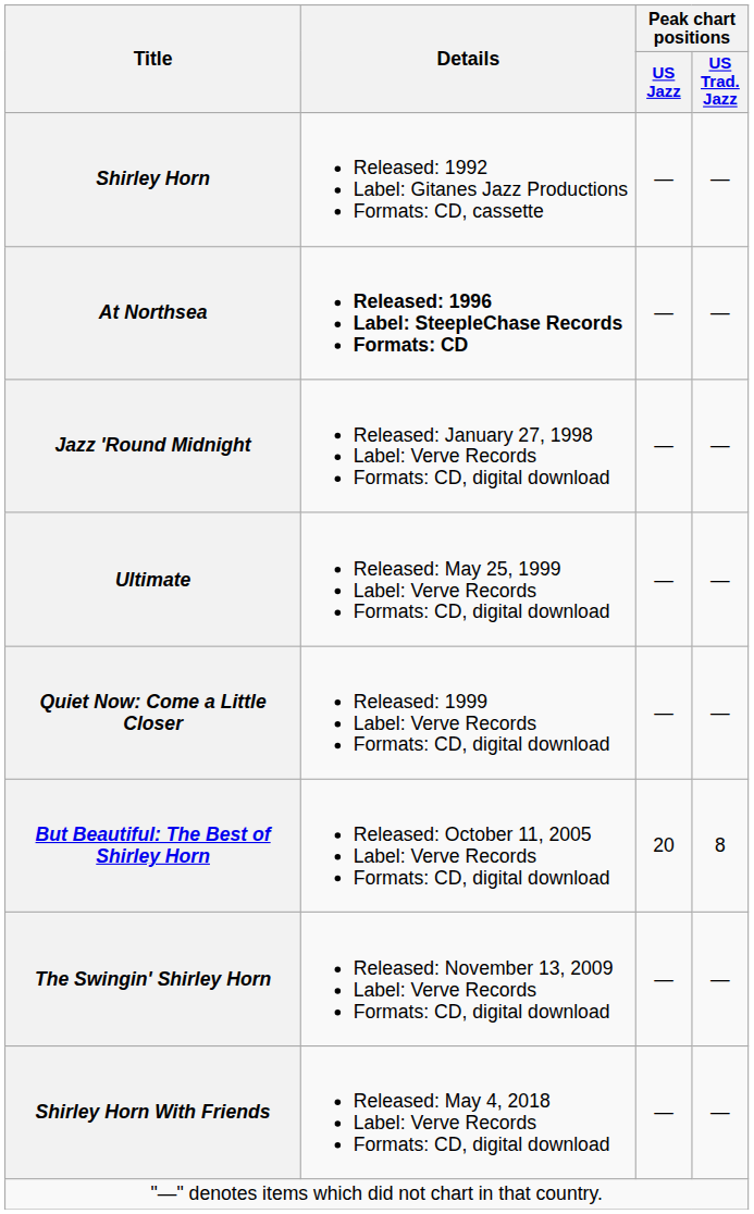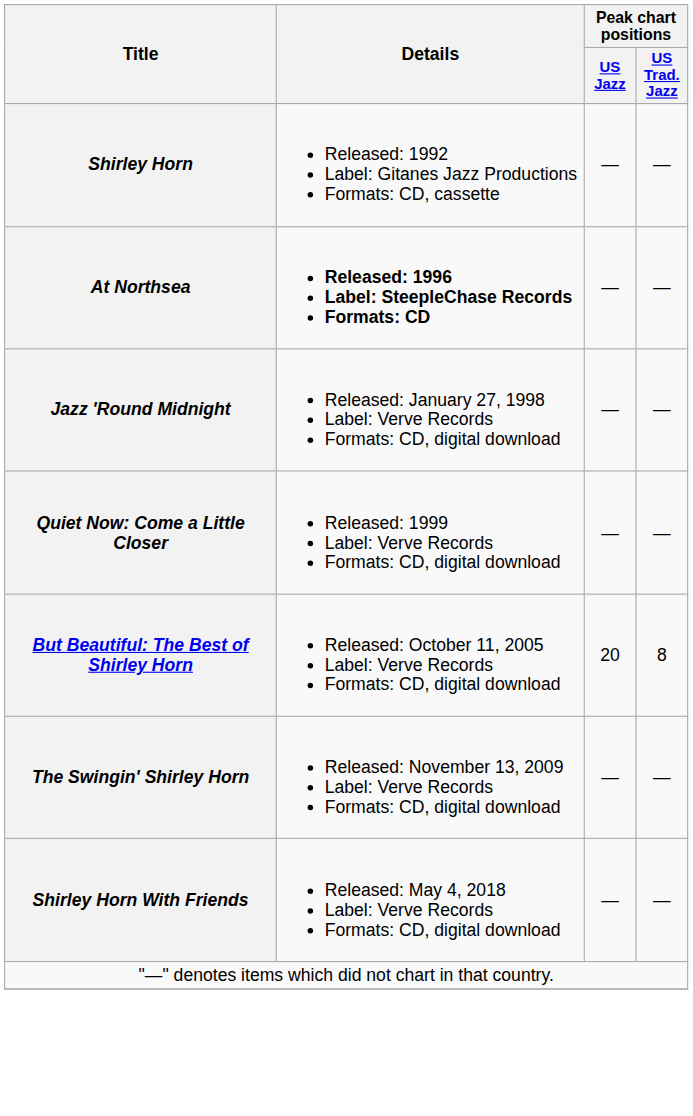- row: Ultimate | Released: May 25, 1999 Label: Verve Records Formats: CD, digital download | — | —
